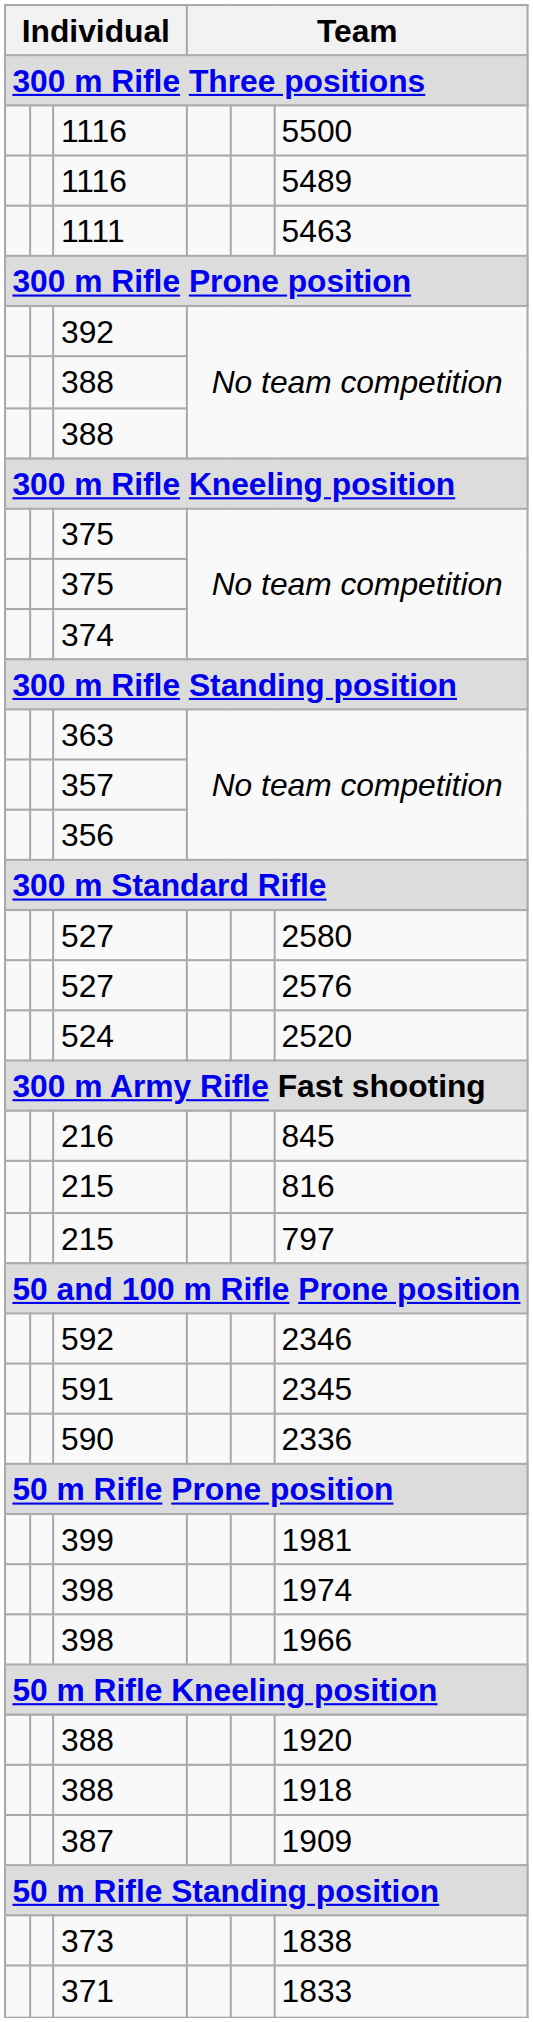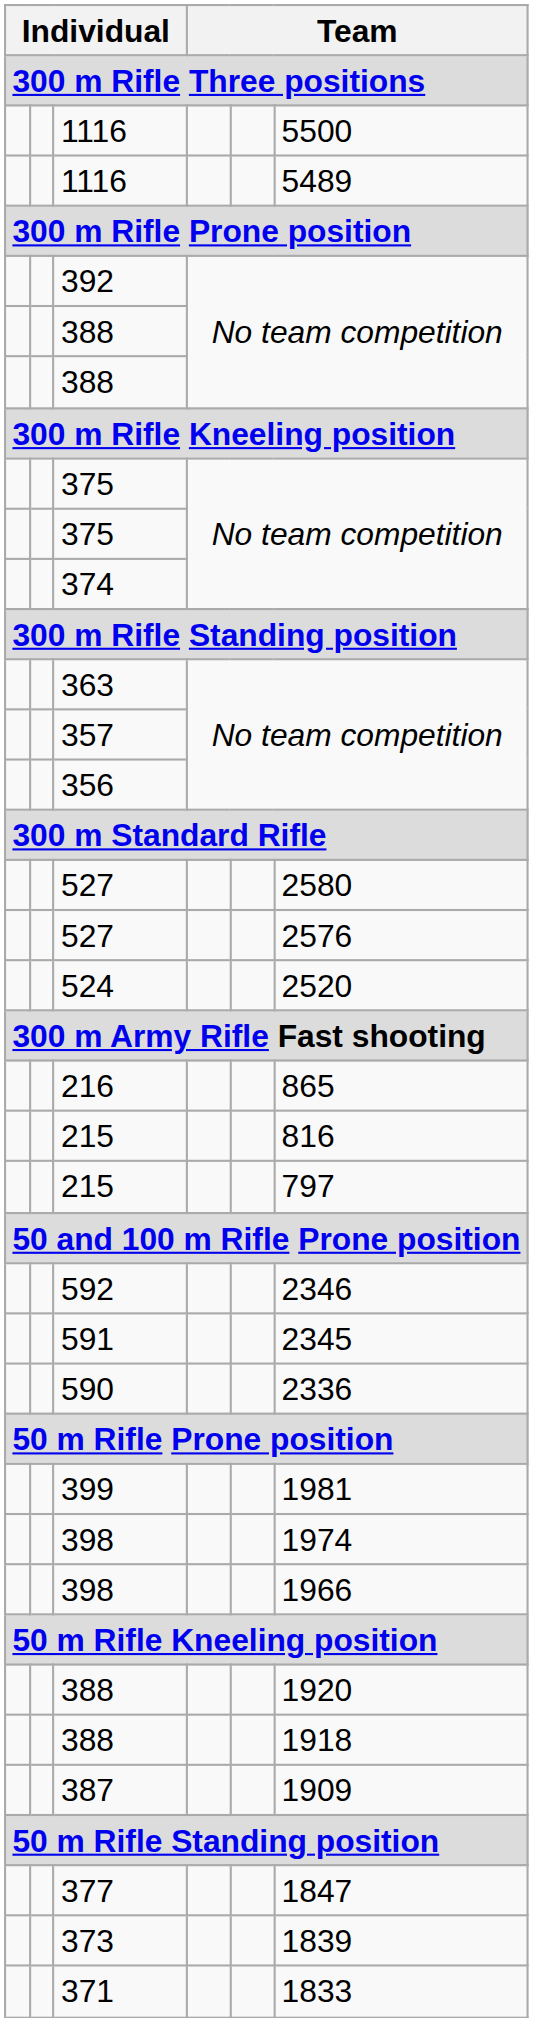- row: 1111 | 5463
216 | column 6: 845 -> 865
+ row: 377 | 1847
373 | column 6: 1838 -> 1839
